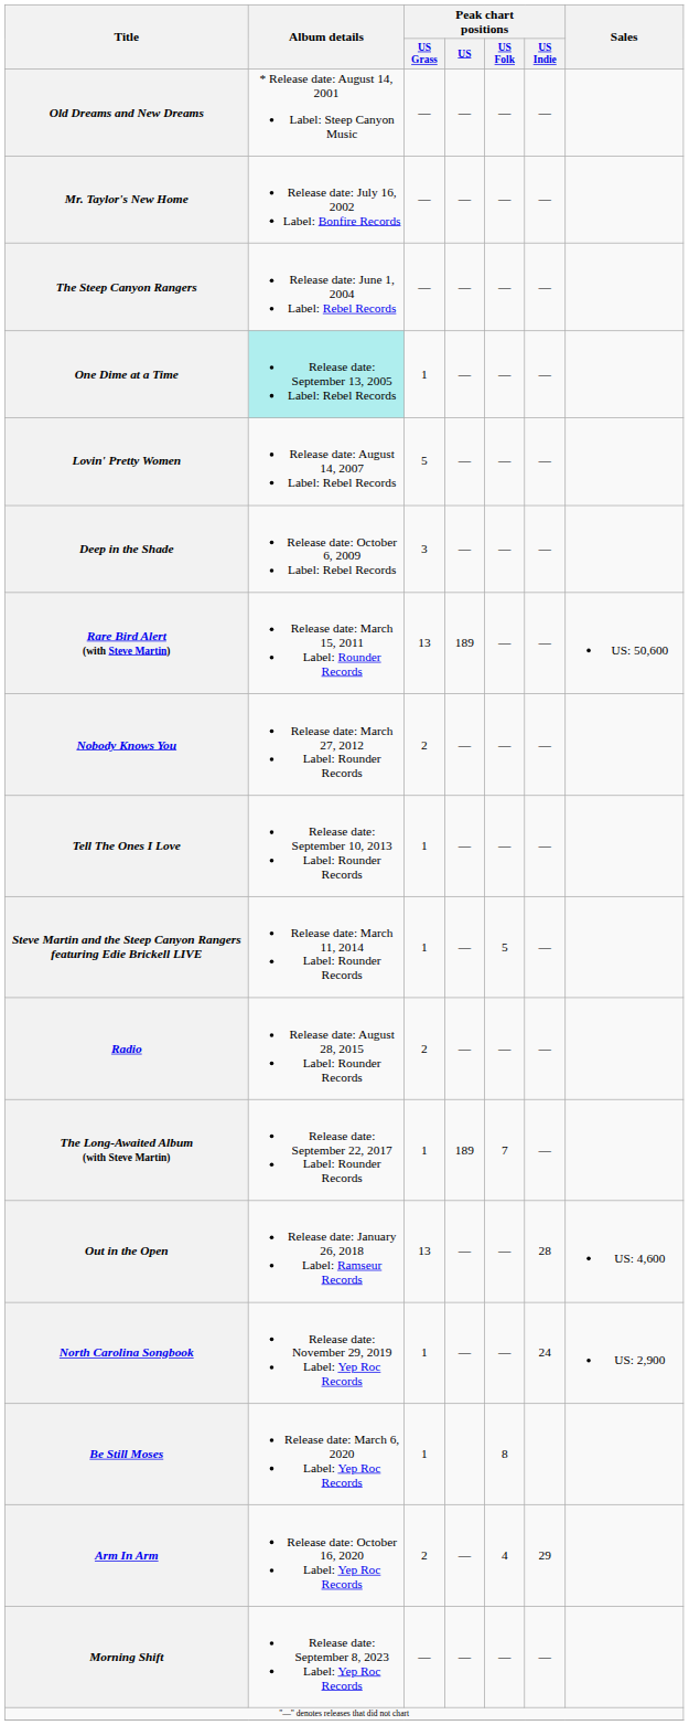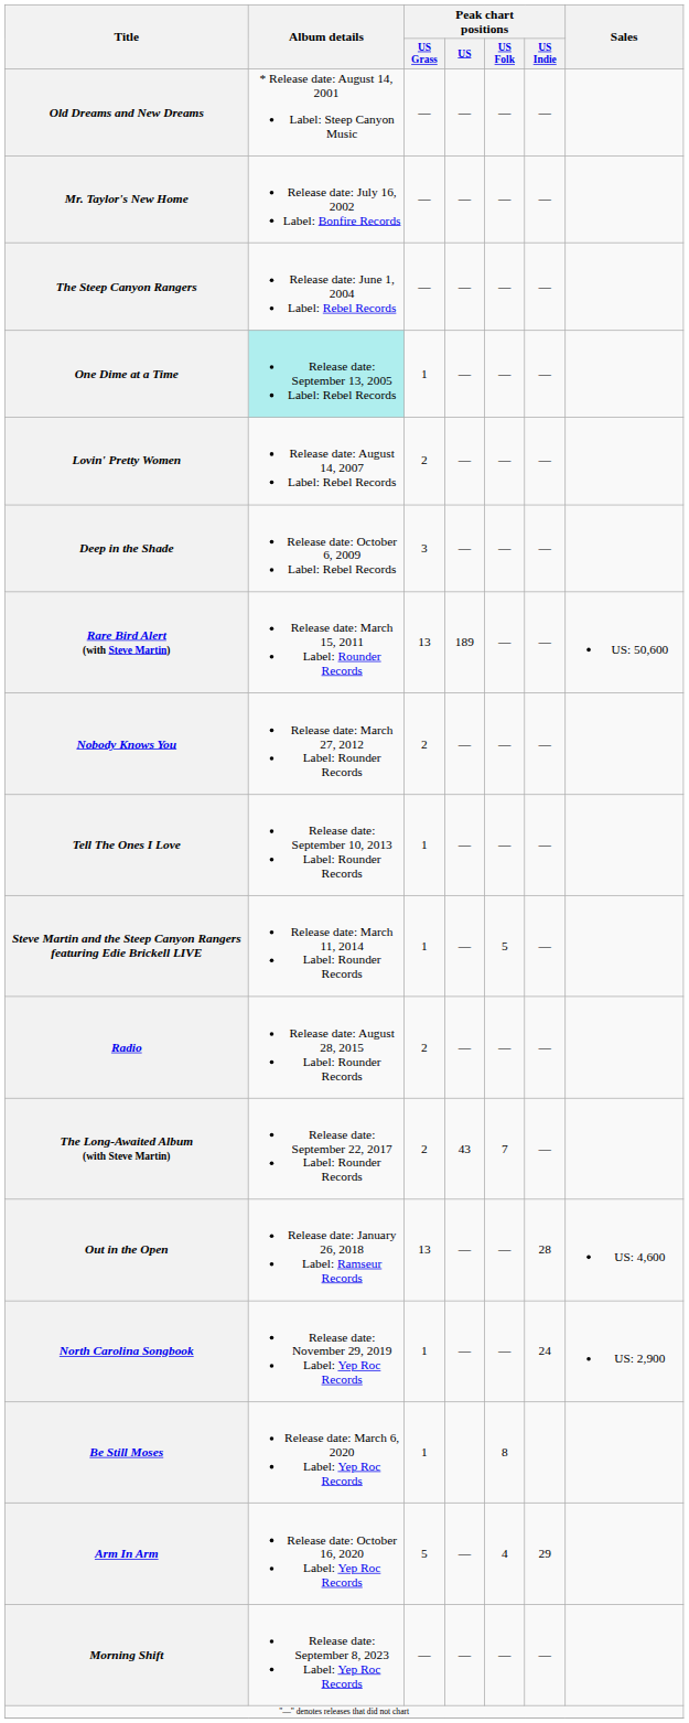Lovin' Pretty Women | Peak chart positions / US Grass: 5 -> 2
The Long-Awaited Album (with Steve Martin) | Peak chart positions / US Grass: 1 -> 2
The Long-Awaited Album (with Steve Martin) | Peak chart positions / US: 189 -> 43
Arm In Arm | Peak chart positions / US Grass: 2 -> 5
